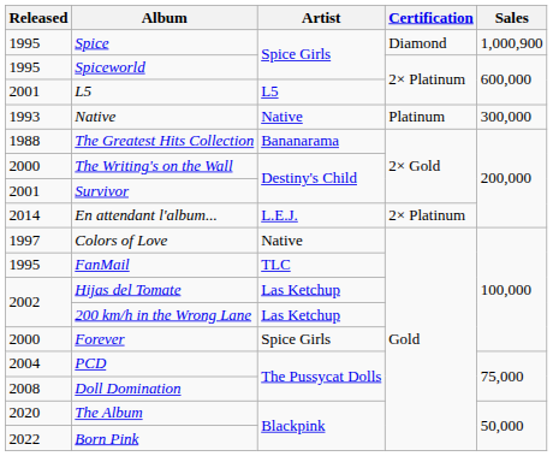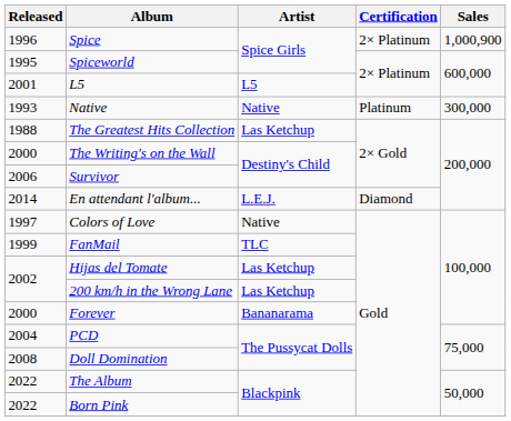Spice | Released: 1995 -> 1996
Spice | Certification: Diamond -> 2× Platinum
The Greatest Hits Collection | Artist: Bananarama -> Las Ketchup
Survivor | Released: 2001 -> 2006
En attendant l'album... | Certification: 2× Platinum -> Diamond
FanMail | Released: 1995 -> 1999
Forever | Artist: Spice Girls -> Bananarama
The Album | Released: 2020 -> 2022
